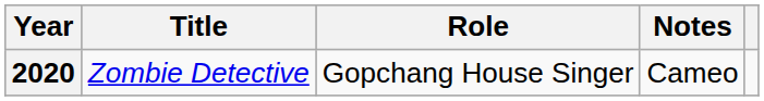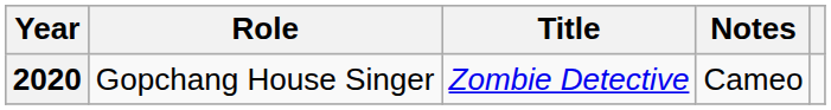columns swapped: Title <-> Role
